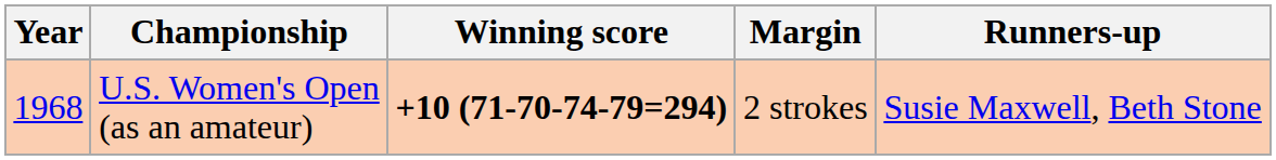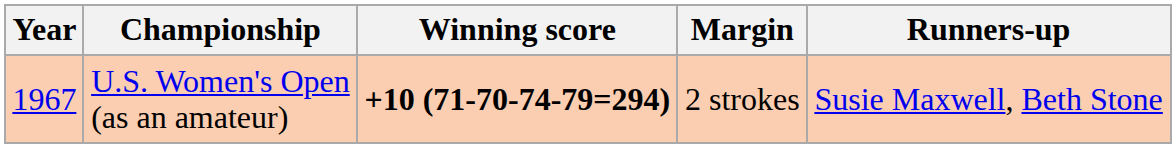U.S. Women's Open (as an amateur) | Year: 1968 -> 1967
